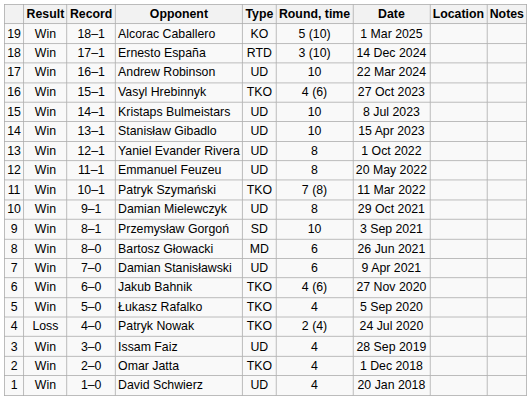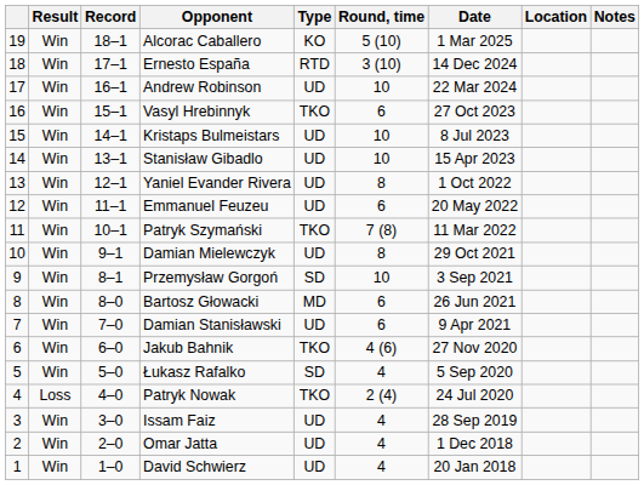Vasyl Hrebinnyk | Round, time: 4 (6) -> 6
Emmanuel Feuzeu | Round, time: 8 -> 6
Łukasz Rafalko | Type: TKO -> SD
Omar Jatta | Type: TKO -> UD
